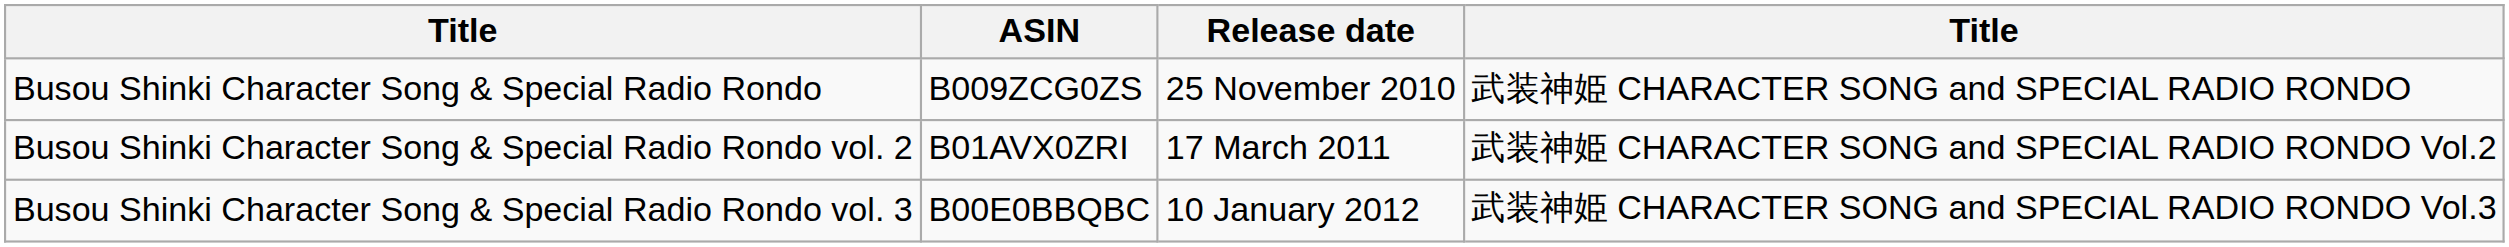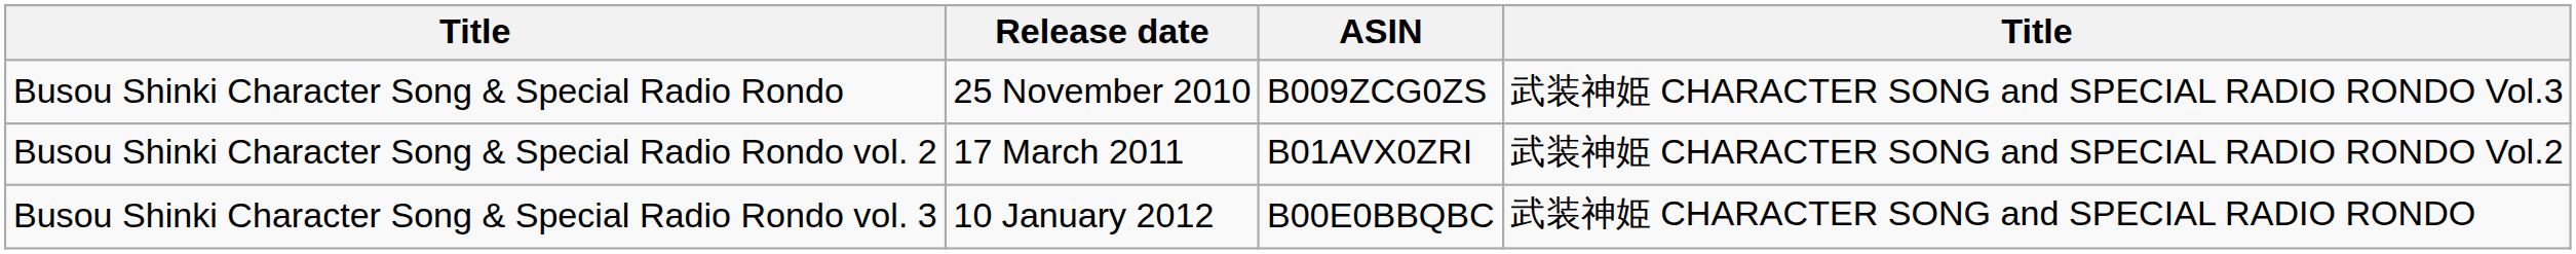columns swapped: Release date <-> ASIN
Busou Shinki Character Song & Special Radio Rondo | column 4: 武装神姫 CHARACTER SONG and SPECIAL RADIO RONDO -> 武装神姫 CHARACTER SONG and SPECIAL RADIO RONDO Vol.3
Busou Shinki Character Song & Special Radio Rondo vol. 3 | column 4: 武装神姫 CHARACTER SONG and SPECIAL RADIO RONDO Vol.3 -> 武装神姫 CHARACTER SONG and SPECIAL RADIO RONDO
